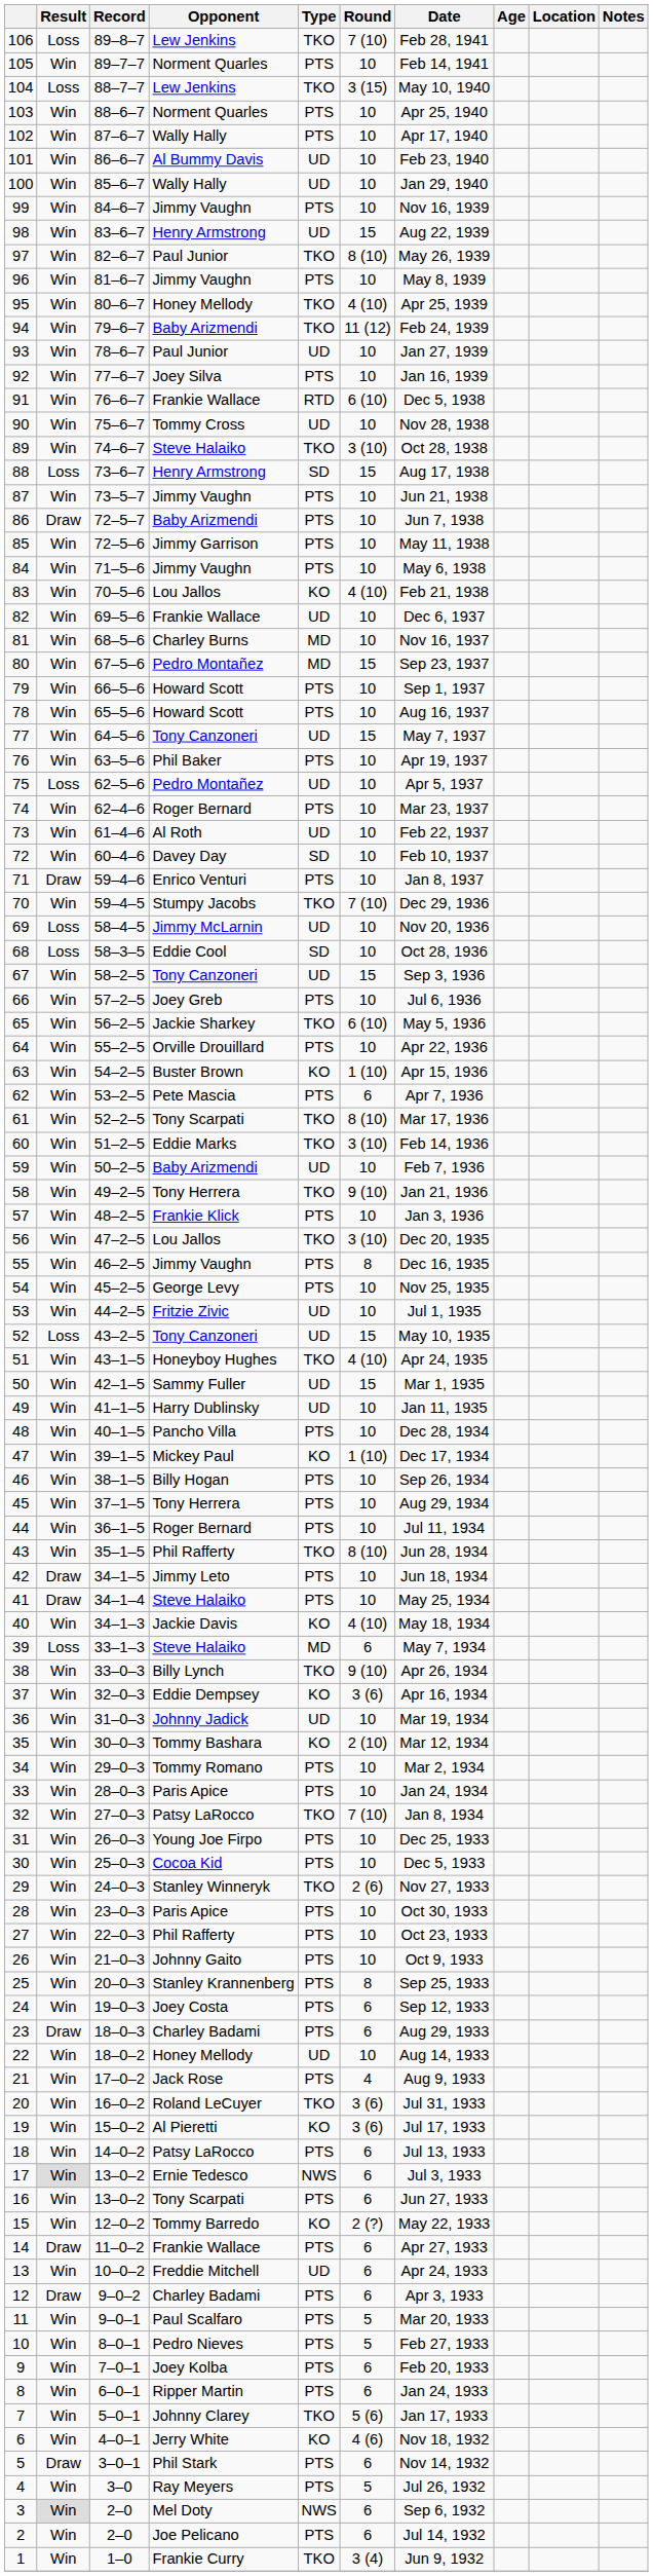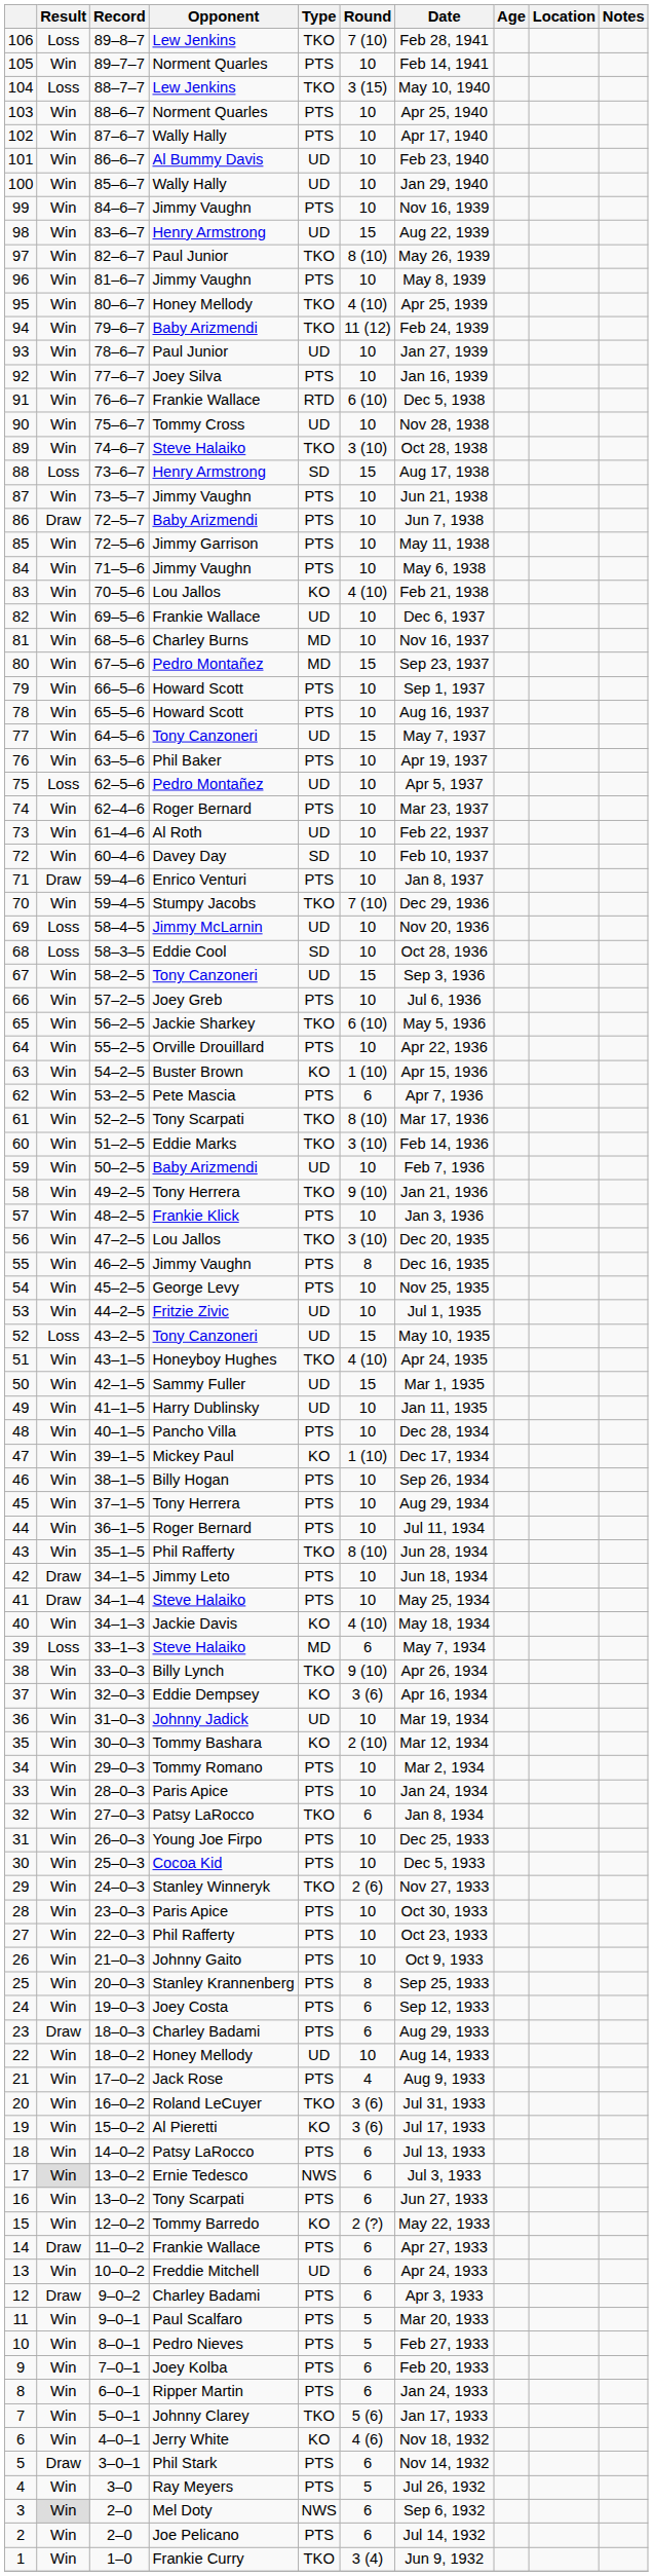32 | Round: 7 (10) -> 6
